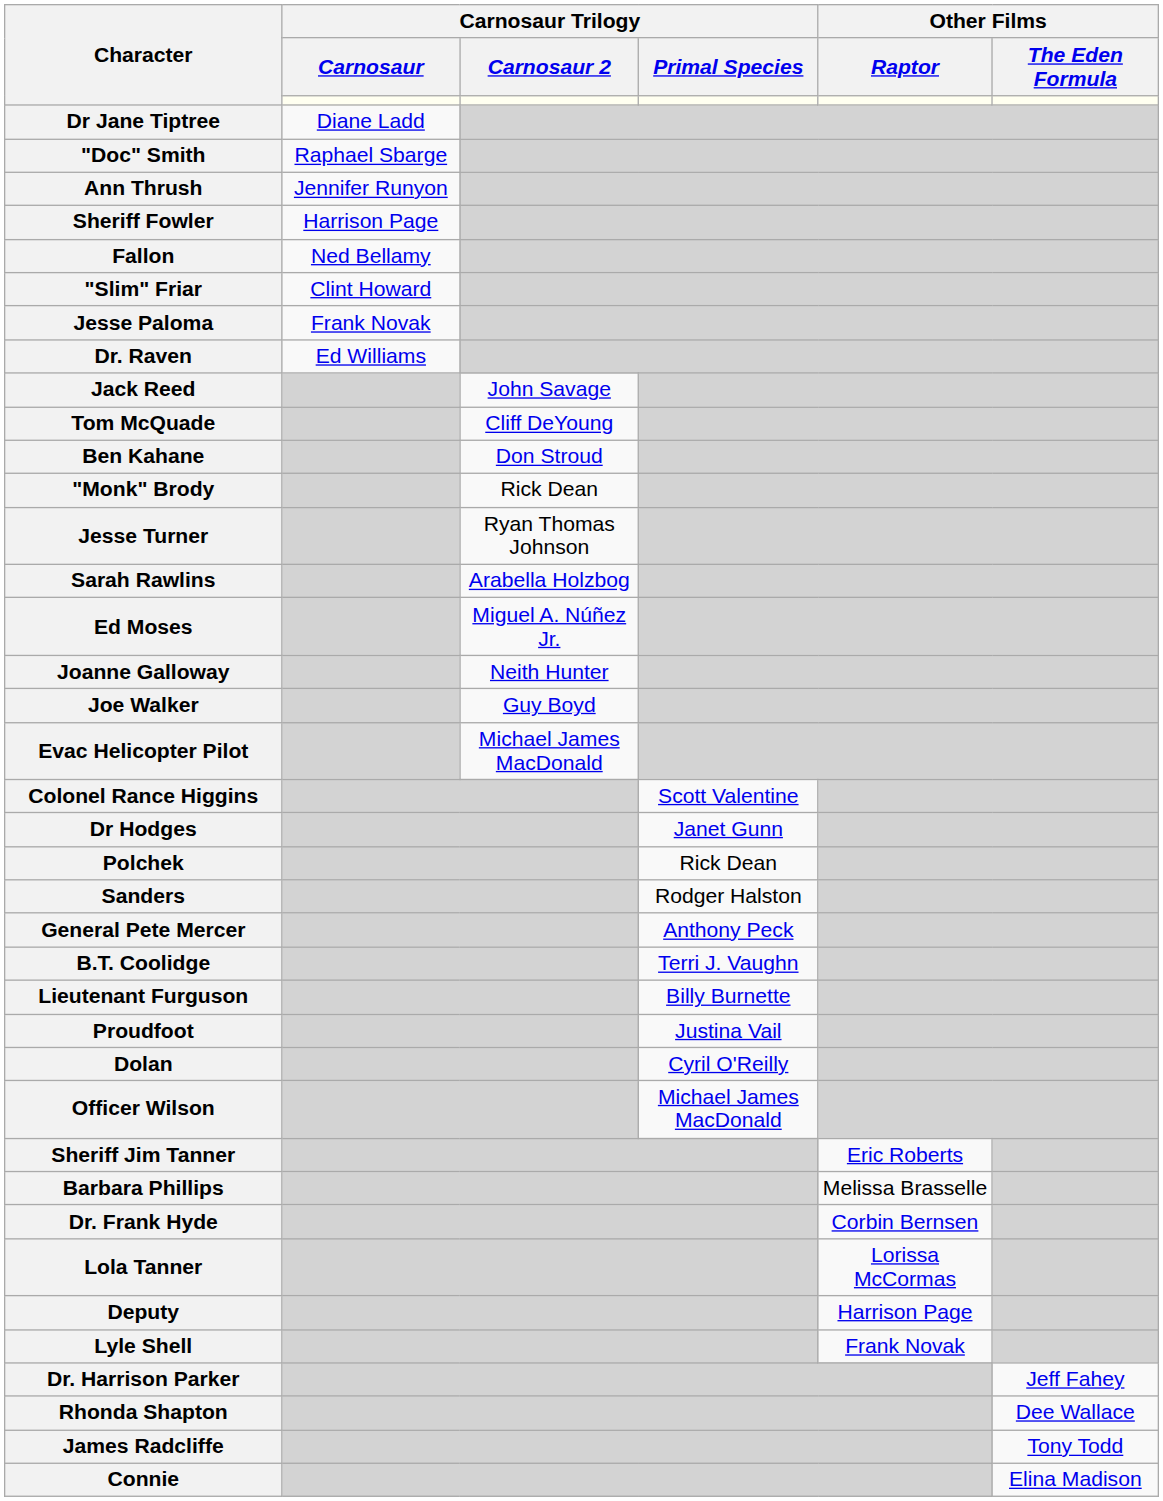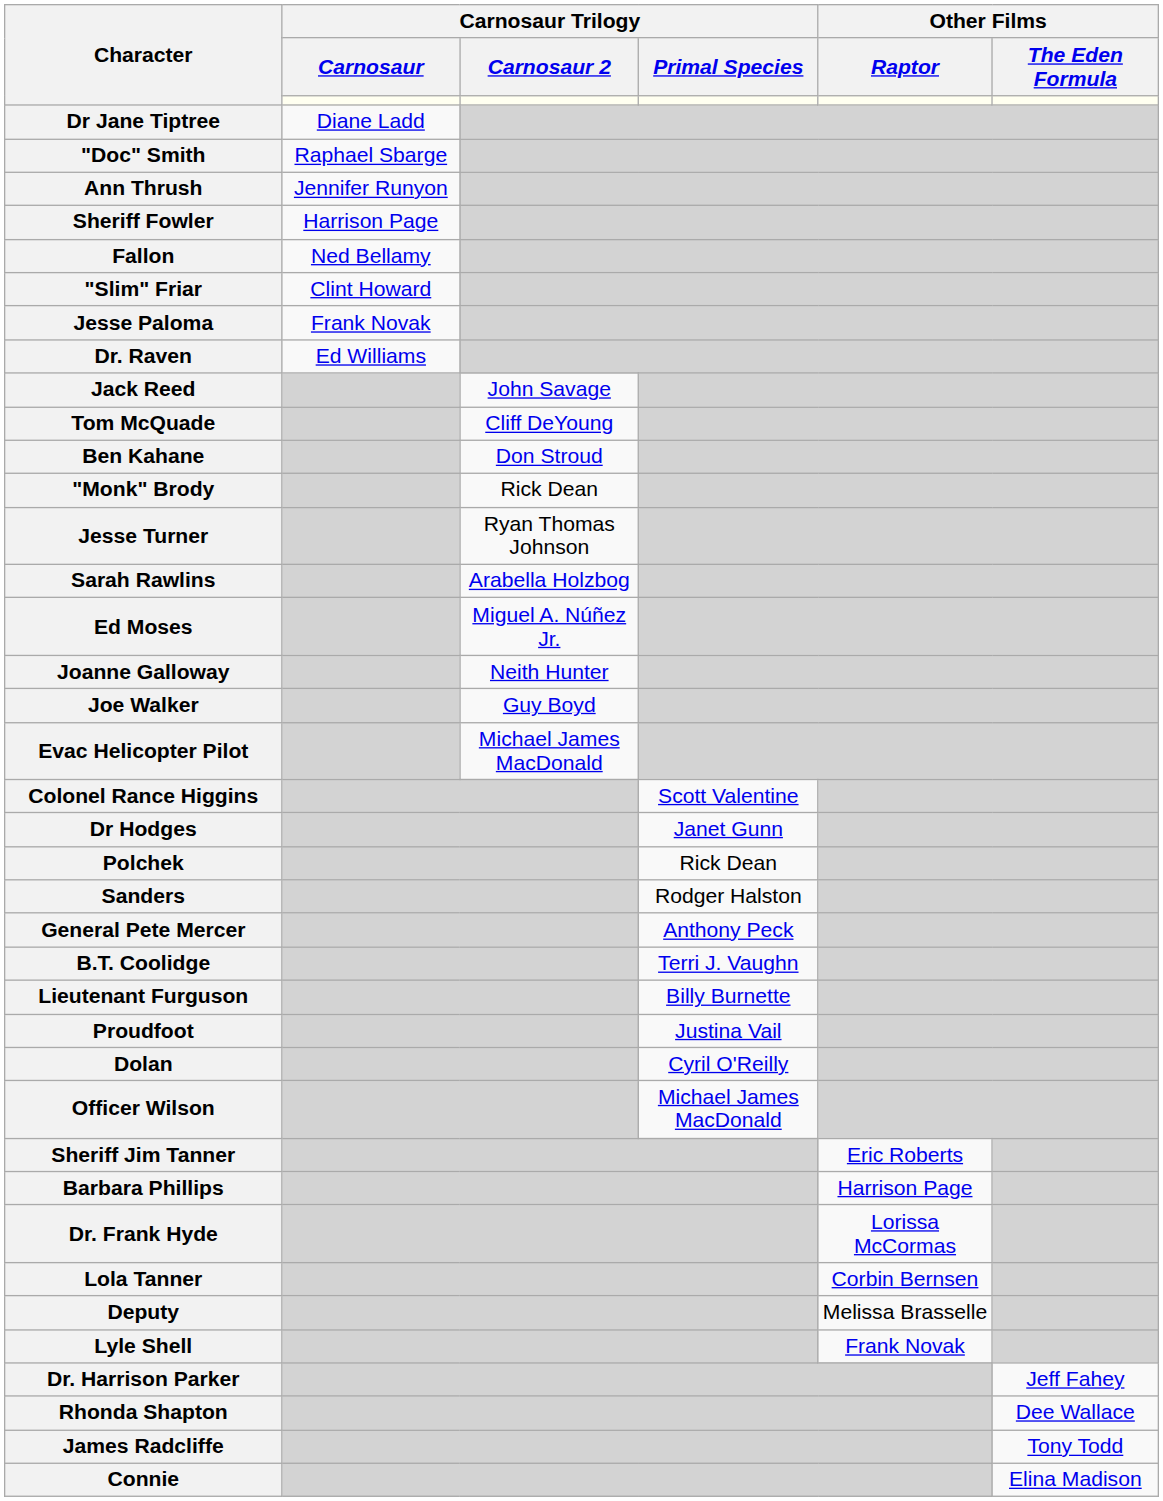Barbara Phillips | Other Films / Raptor: Melissa Brasselle -> Harrison Page
Dr. Frank Hyde | Other Films / Raptor: Corbin Bernsen -> Lorissa McCormas
Lola Tanner | Other Films / Raptor: Lorissa McCormas -> Corbin Bernsen
Deputy | Other Films / Raptor: Harrison Page -> Melissa Brasselle
